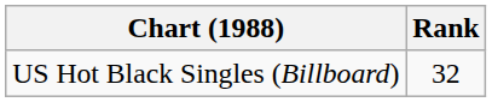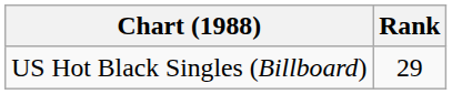US Hot Black Singles (Billboard) | Rank: 32 -> 29
